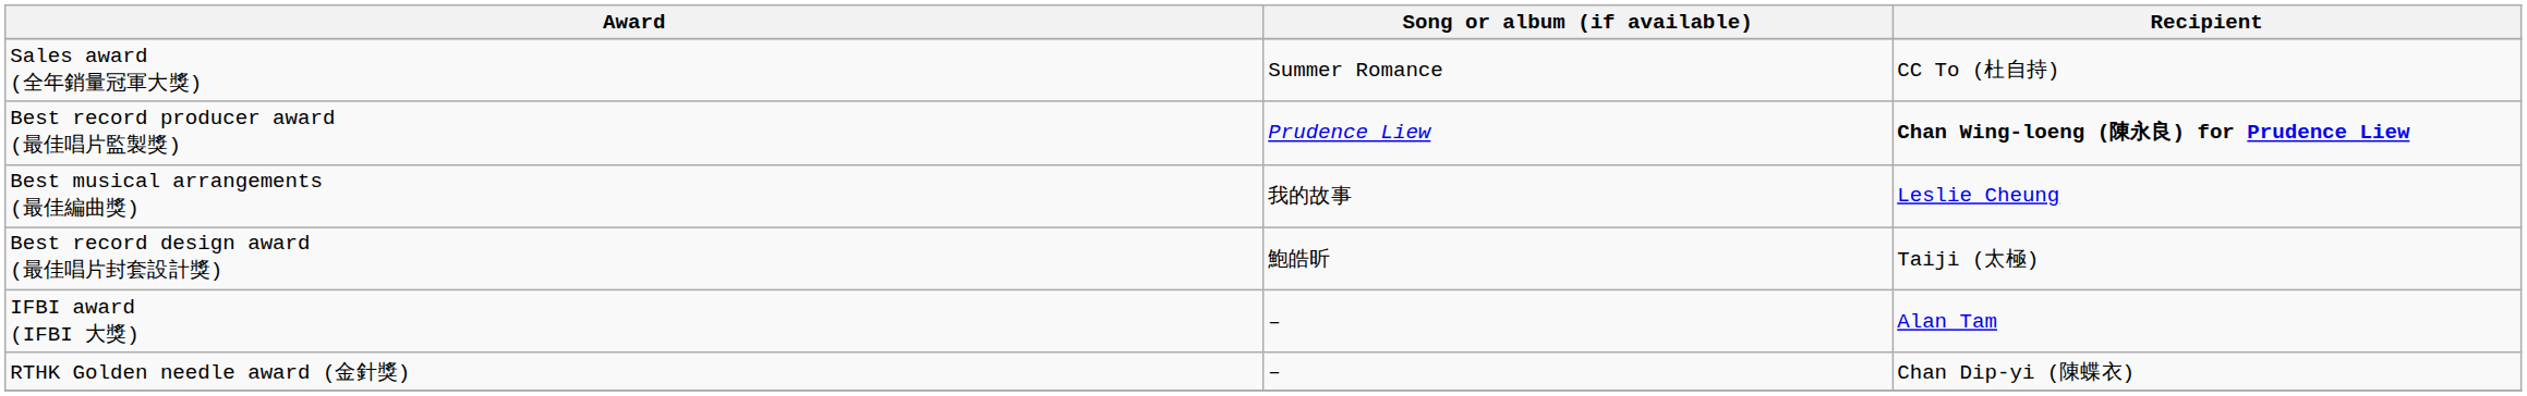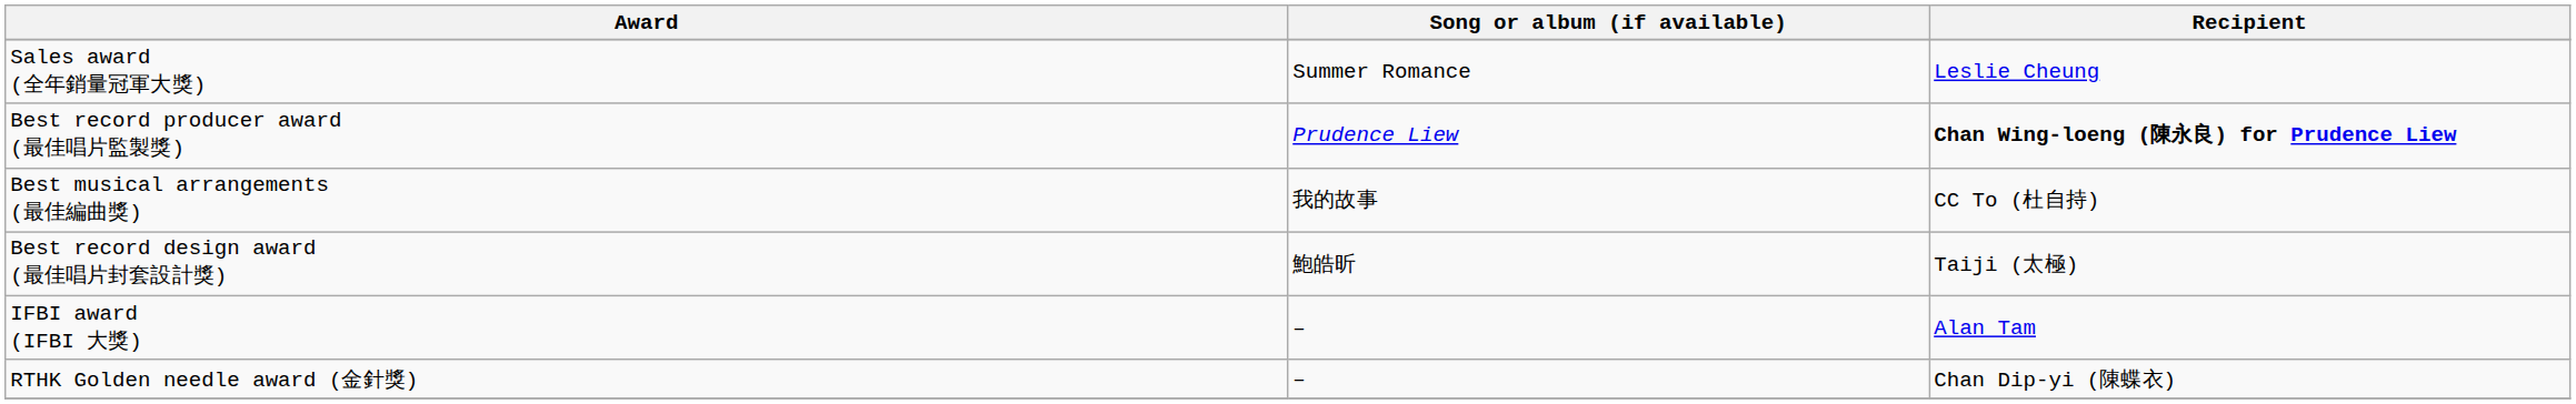Sales award (全年銷量冠軍大獎) | Recipient: CC To (杜自持) -> Leslie Cheung
Best musical arrangements (最佳編曲獎) | Recipient: Leslie Cheung -> CC To (杜自持)
